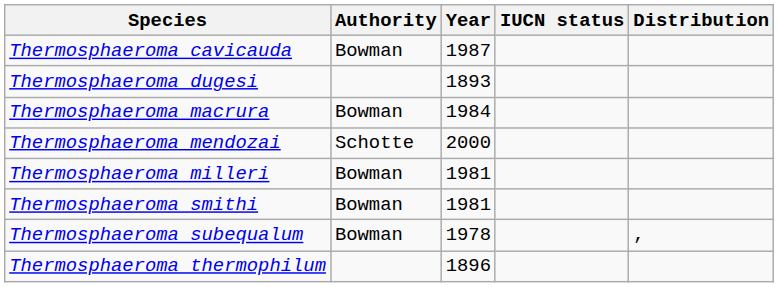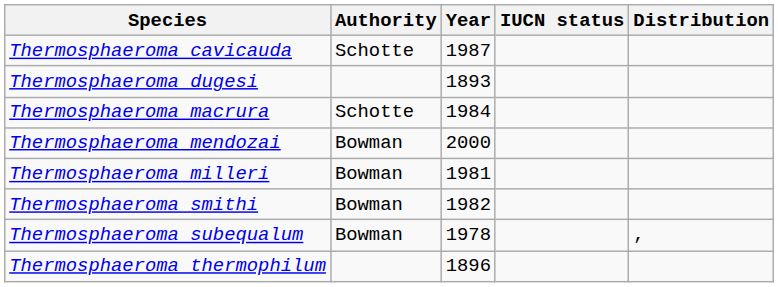Thermosphaeroma cavicauda | Authority: Bowman -> Schotte
Thermosphaeroma macrura | Authority: Bowman -> Schotte
Thermosphaeroma mendozai | Authority: Schotte -> Bowman
Thermosphaeroma smithi | Year: 1981 -> 1982
